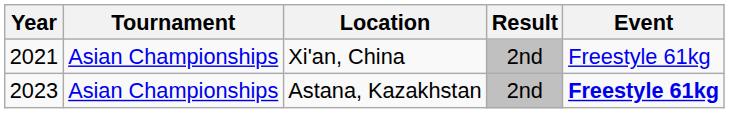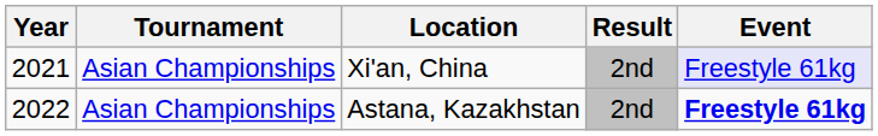Xi'an, China | Event: no background -> lavender background
Astana, Kazakhstan | Year: 2023 -> 2022
